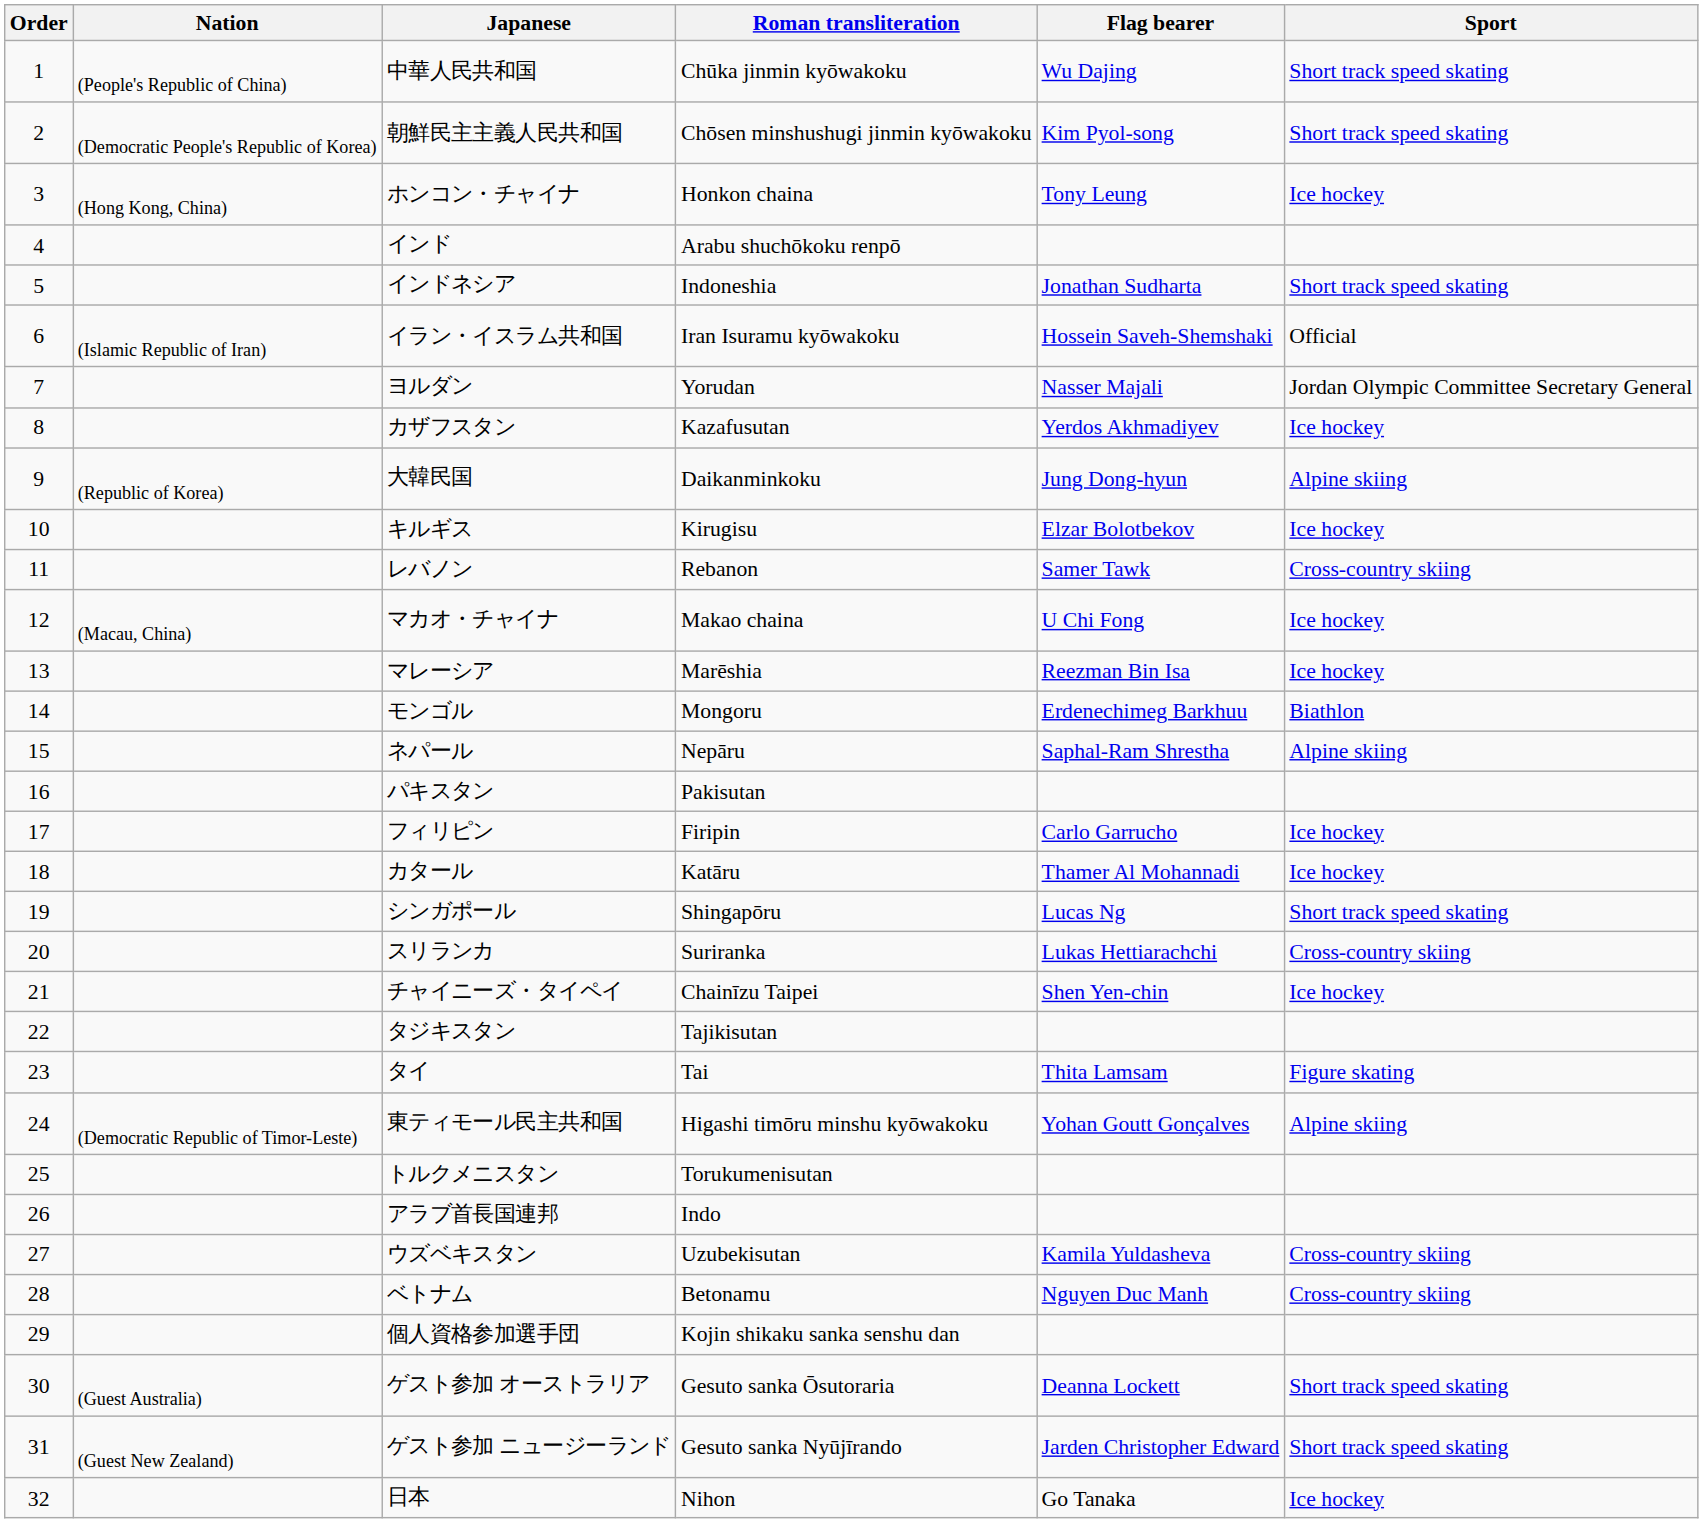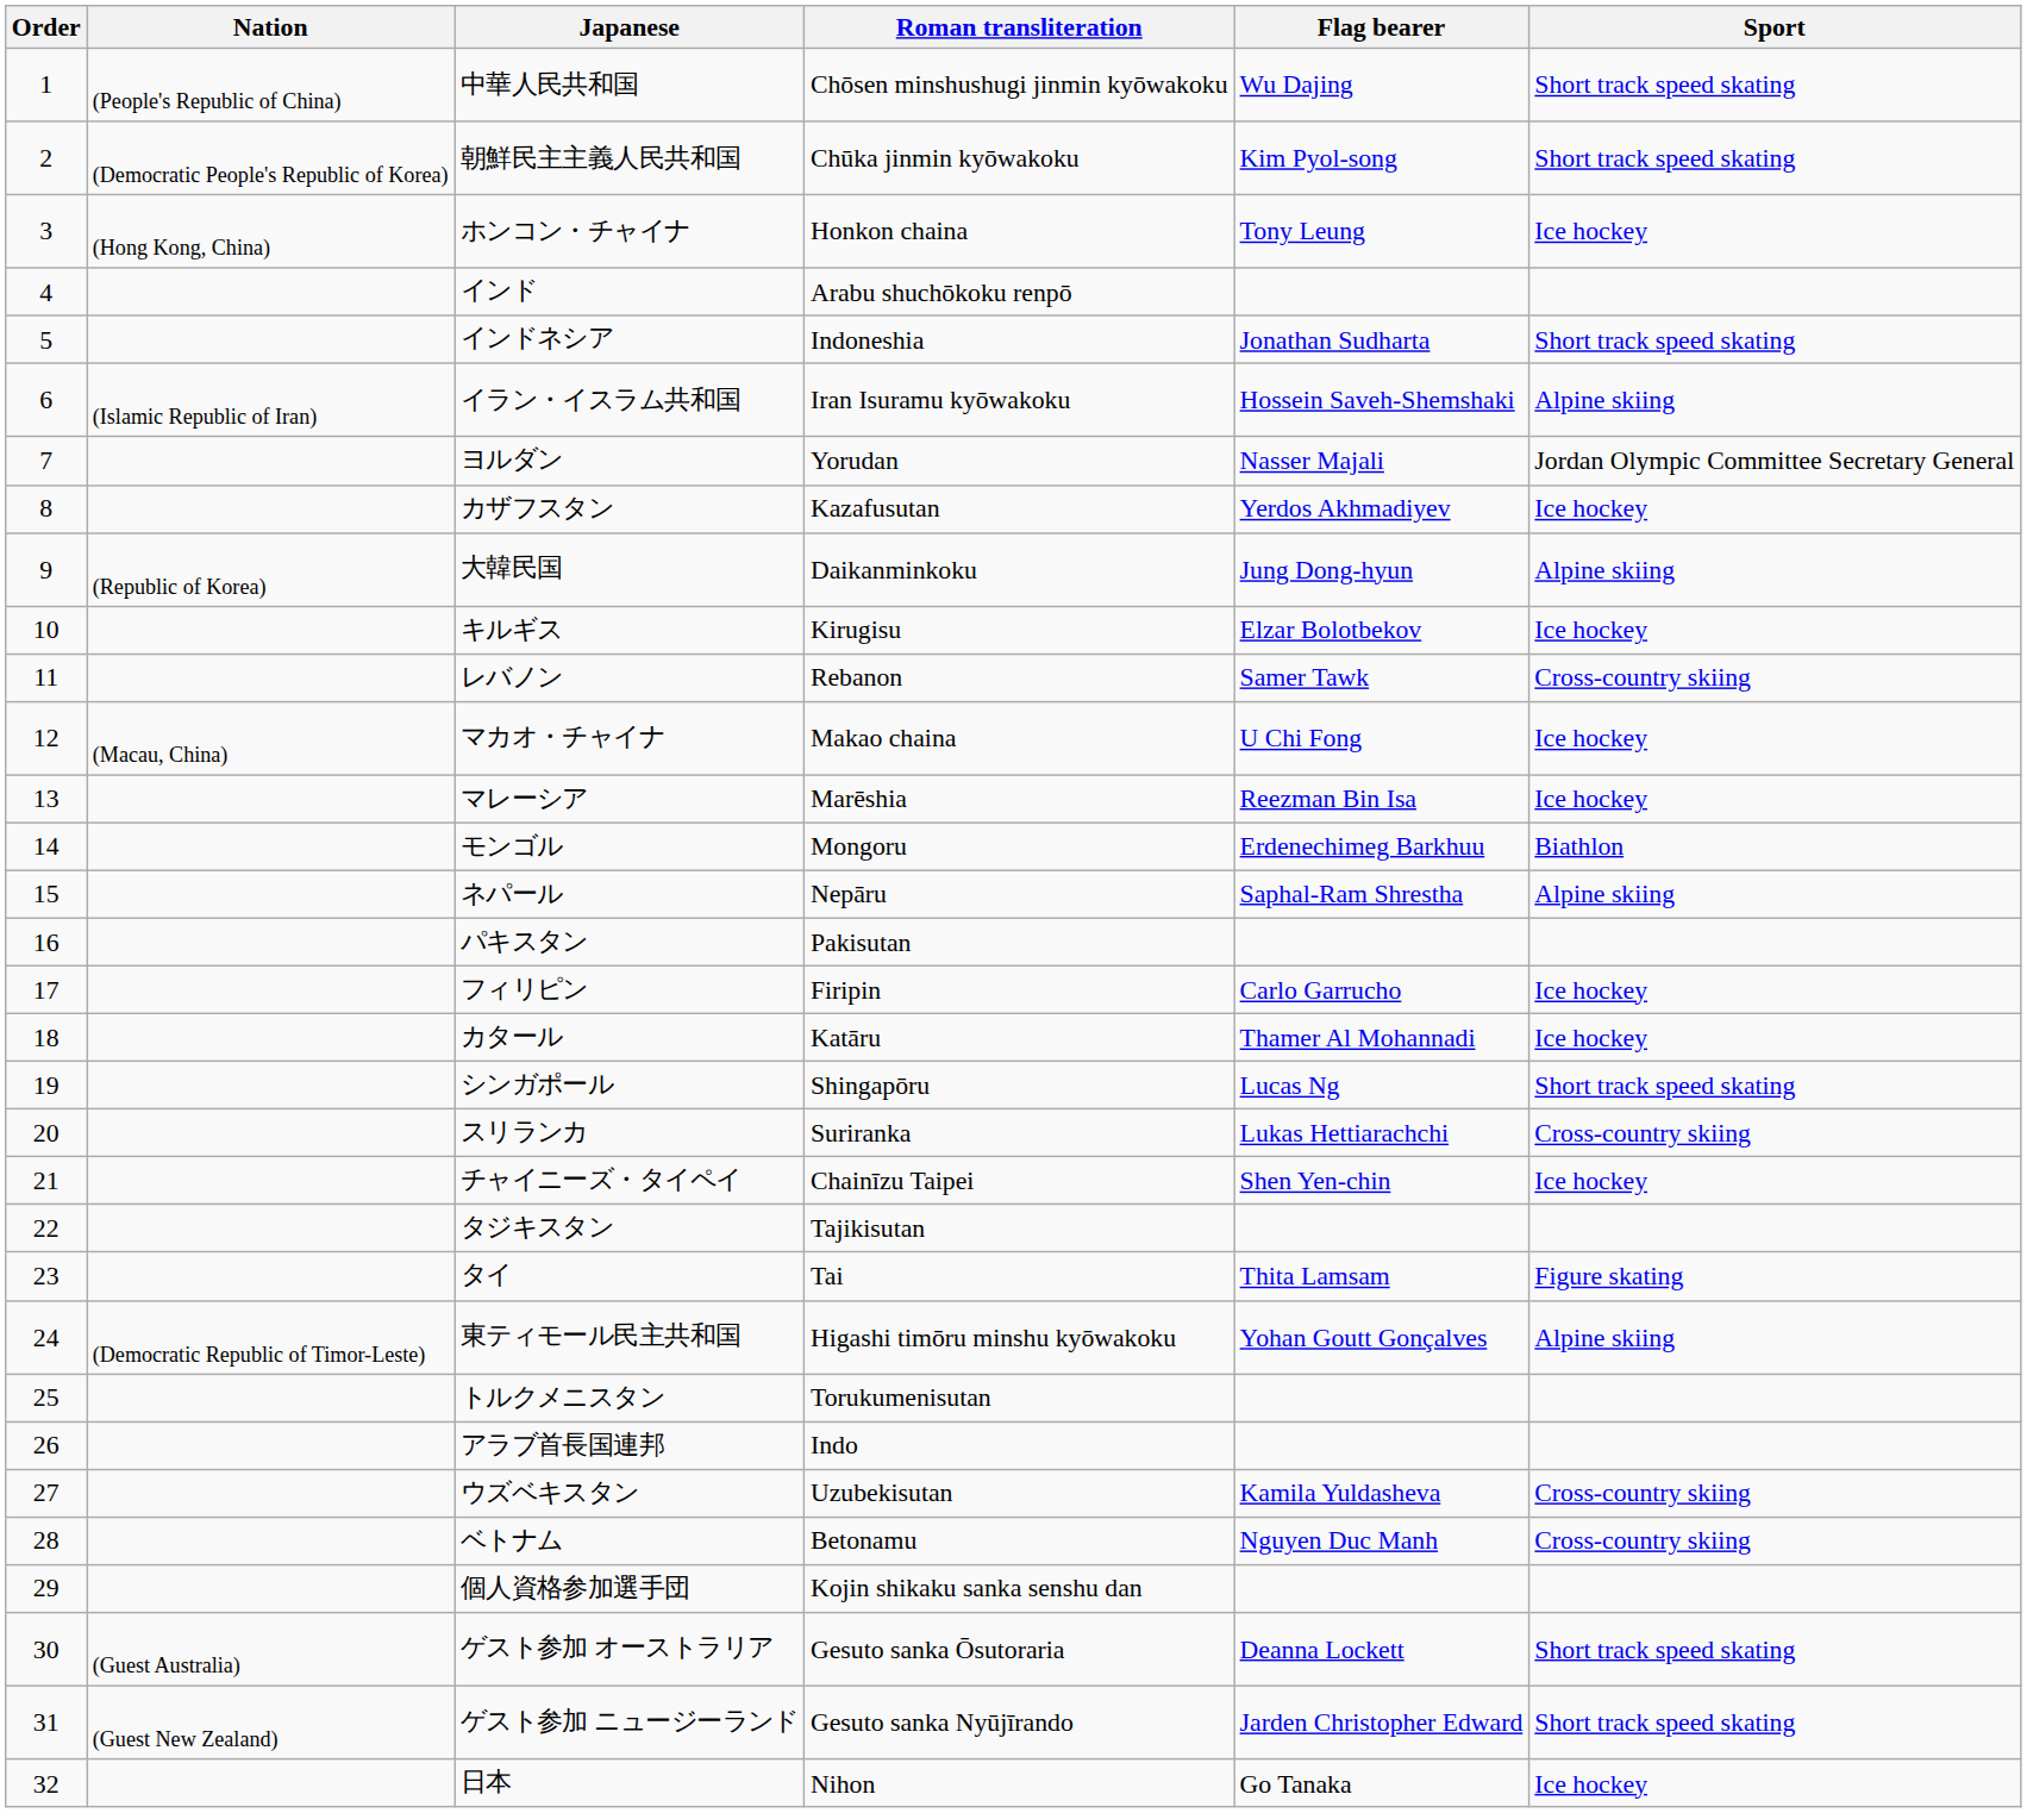中華人民共和国 | Roman transliteration: Chūka jinmin kyōwakoku -> Chōsen minshushugi jinmin kyōwakoku
朝鮮民主主義人民共和国 | Roman transliteration: Chōsen minshushugi jinmin kyōwakoku -> Chūka jinmin kyōwakoku
イラン・イスラム共和国 | Sport: Official -> Alpine skiing
